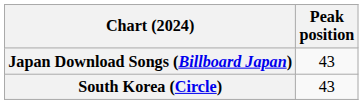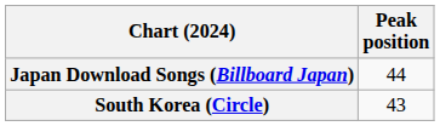Japan Download Songs (Billboard Japan) | Peak position: 43 -> 44
